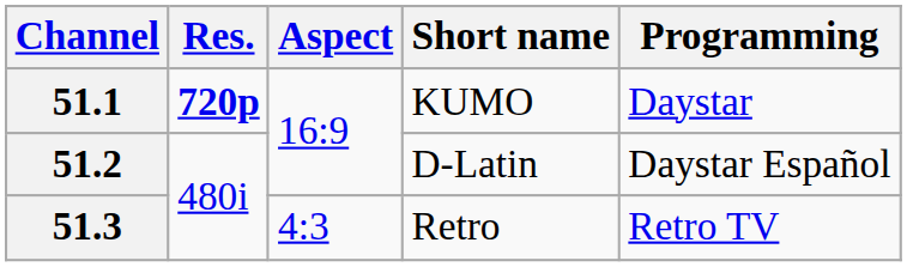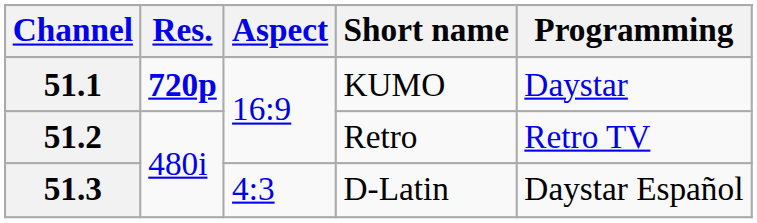51.2 | Short name: D-Latin -> Retro
51.2 | Programming: Daystar Español -> Retro TV
51.3 | Short name: Retro -> D-Latin
51.3 | Programming: Retro TV -> Daystar Español
